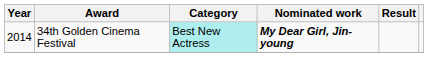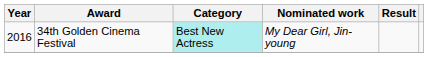34th Golden Cinema Festival | Year: 2014 -> 2016
34th Golden Cinema Festival | Nominated work: bold -> normal
